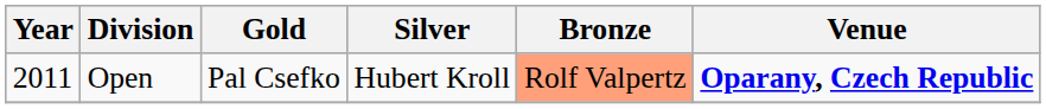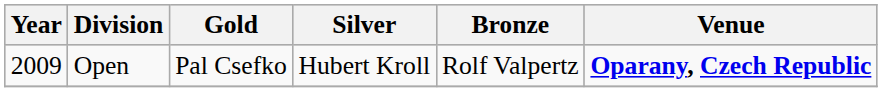Open | Year: 2011 -> 2009
Open | Bronze: lightsalmon background -> no background
